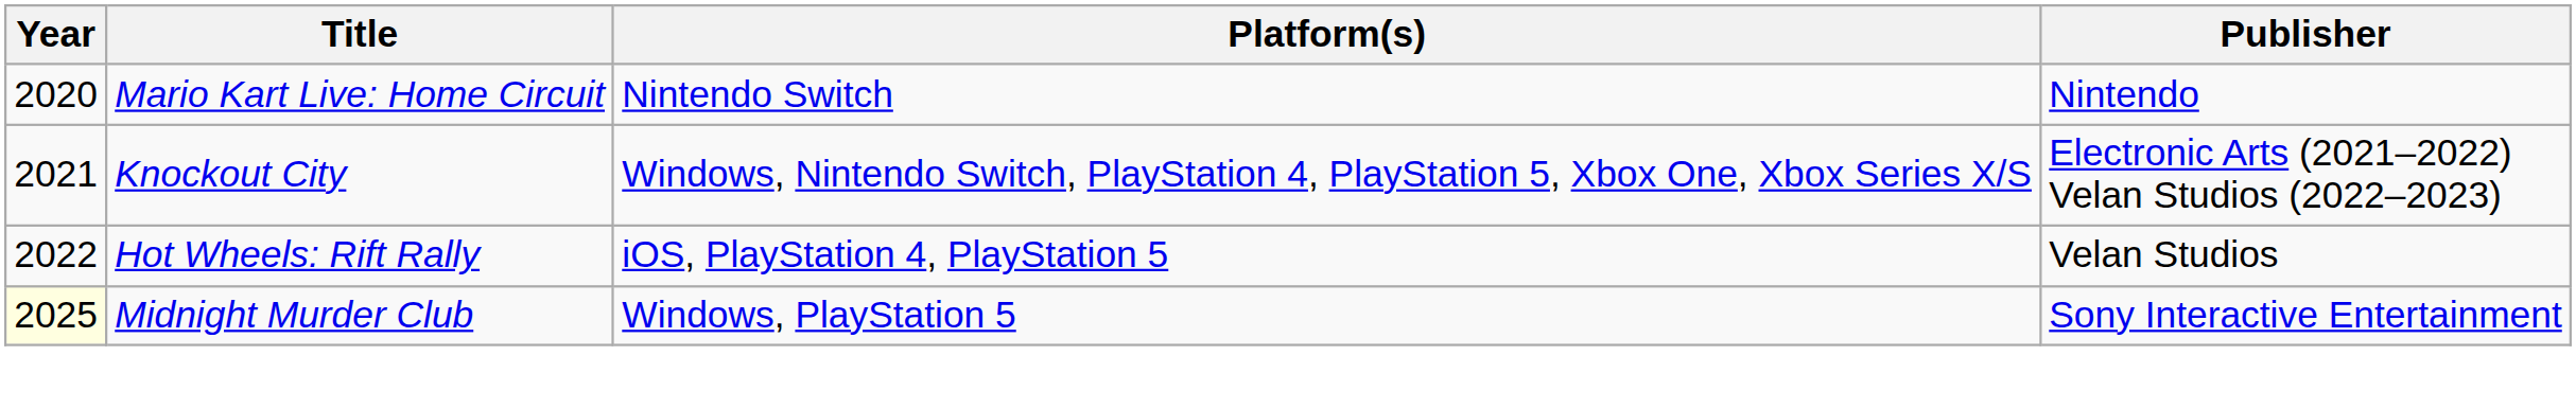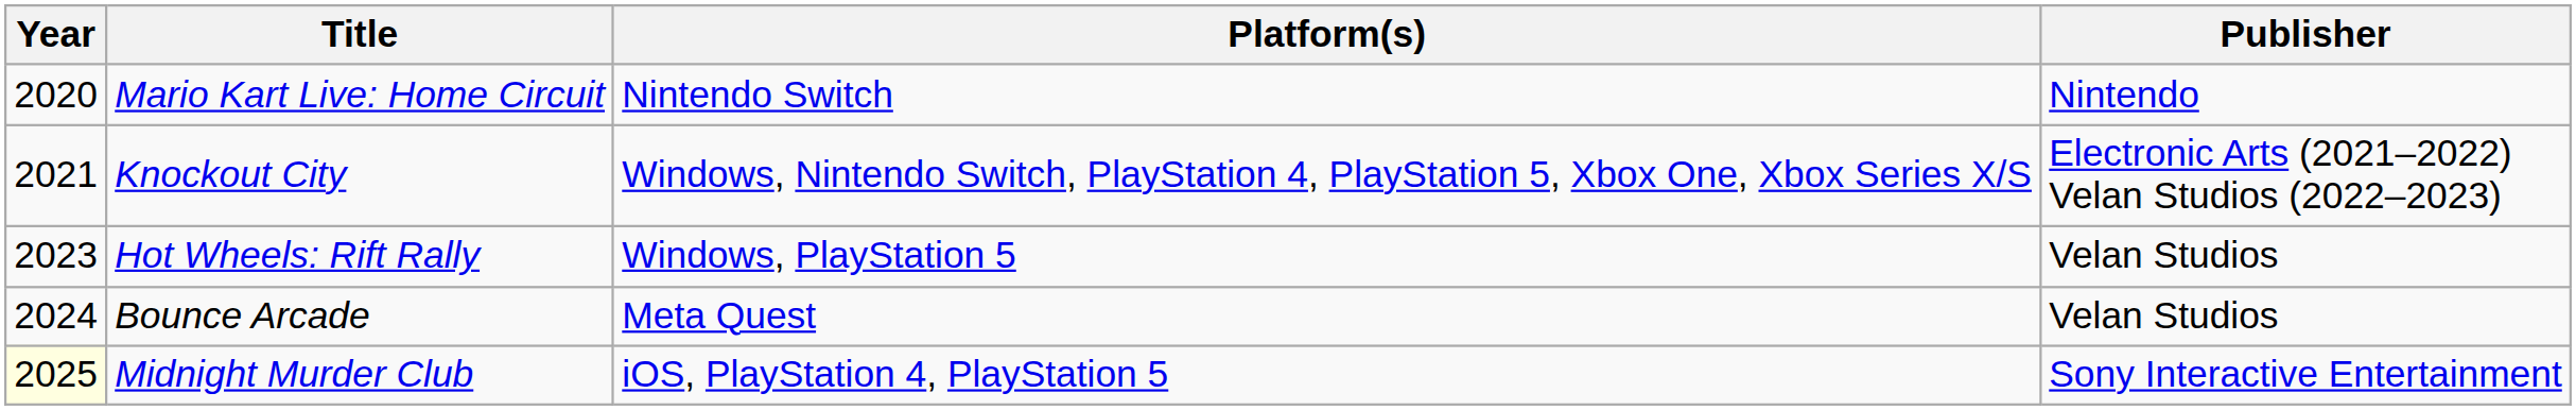Hot Wheels: Rift Rally | Year: 2022 -> 2023
Hot Wheels: Rift Rally | Platform(s): iOS, PlayStation 4, PlayStation 5 -> Windows, PlayStation 5
+ row: 2024 | Bounce Arcade | Meta Quest | Velan Studios
Midnight Murder Club | Platform(s): Windows, PlayStation 5 -> iOS, PlayStation 4, PlayStation 5
